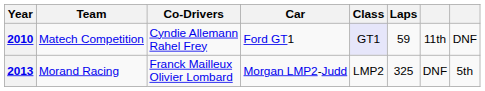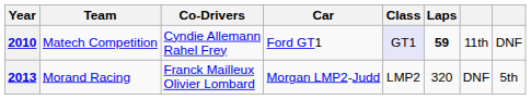2010 | Laps: normal -> bold
2013 | Laps: 325 -> 320
